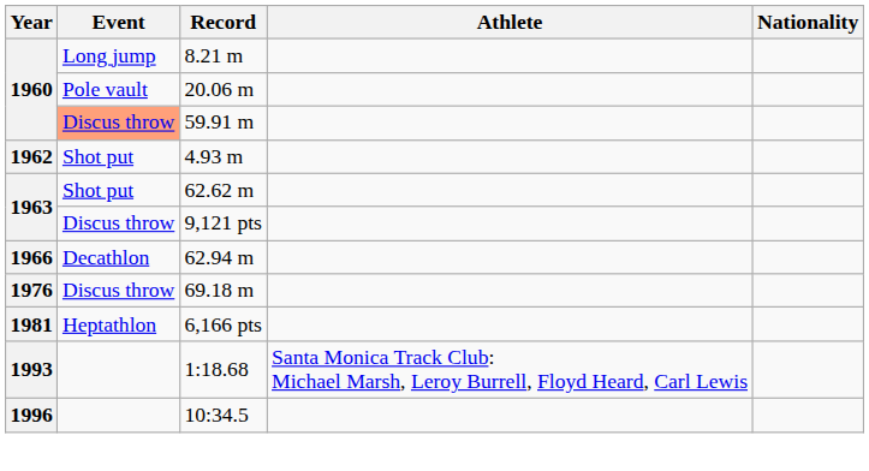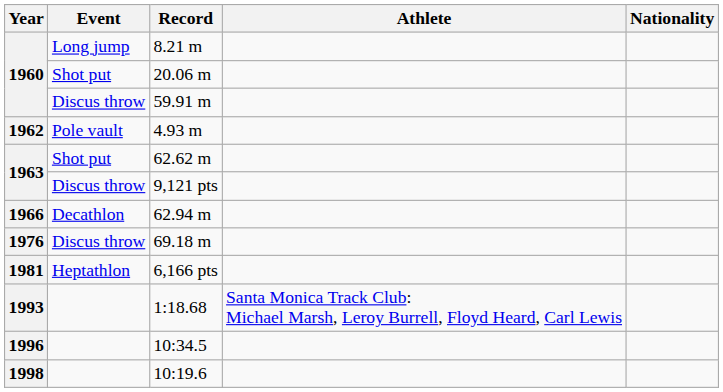20.06 m | Event: Pole vault -> Shot put
59.91 m | Event: lightsalmon background -> no background
4.93 m | Event: Shot put -> Pole vault
+ row: 1998 | 10:19.6
